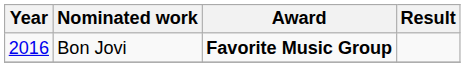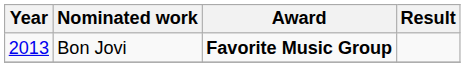Bon Jovi | Year: 2016 -> 2013
